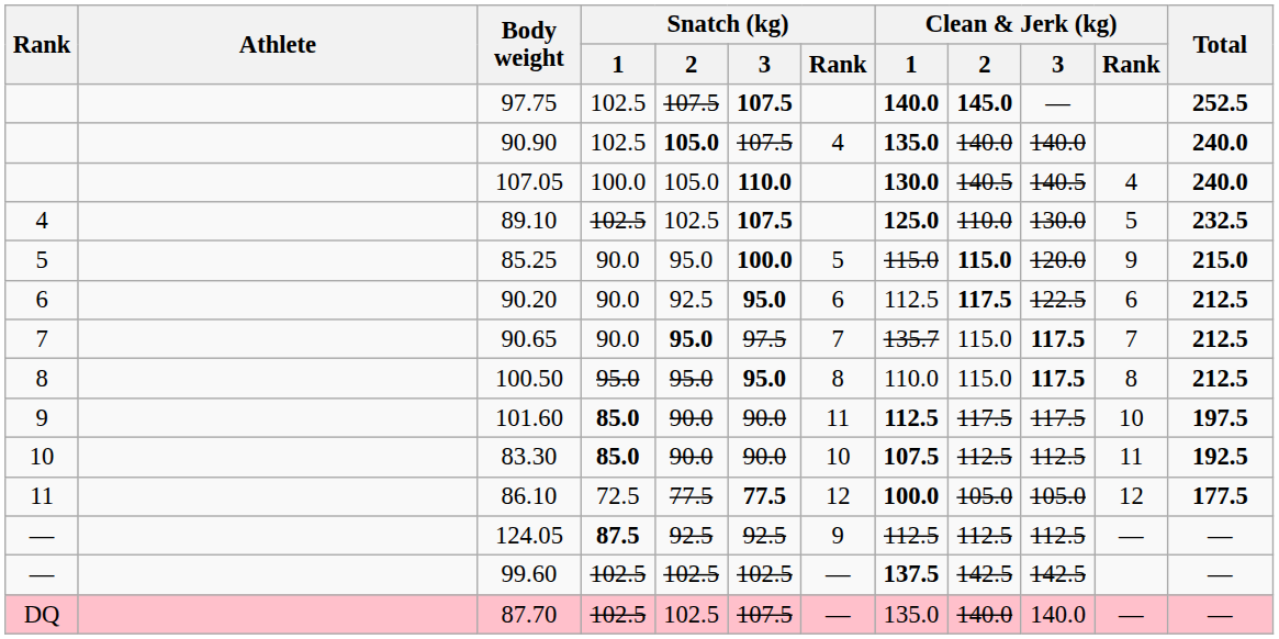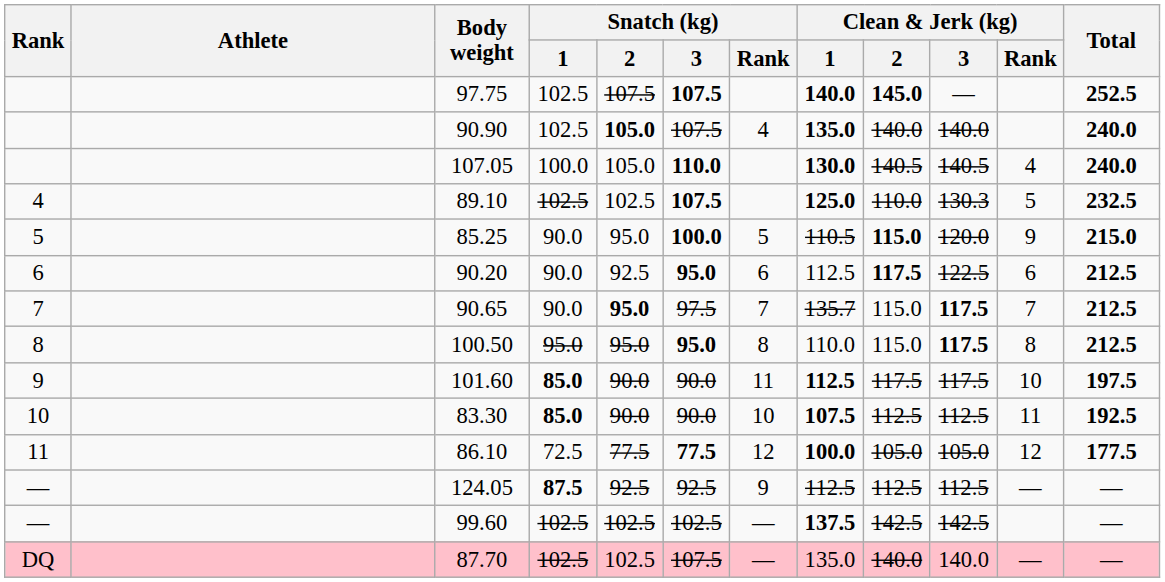89.10 | Clean & Jerk (kg) / 3: 130.0 -> 130.3
85.25 | Clean & Jerk (kg) / 1: 115.0 -> 110.5
